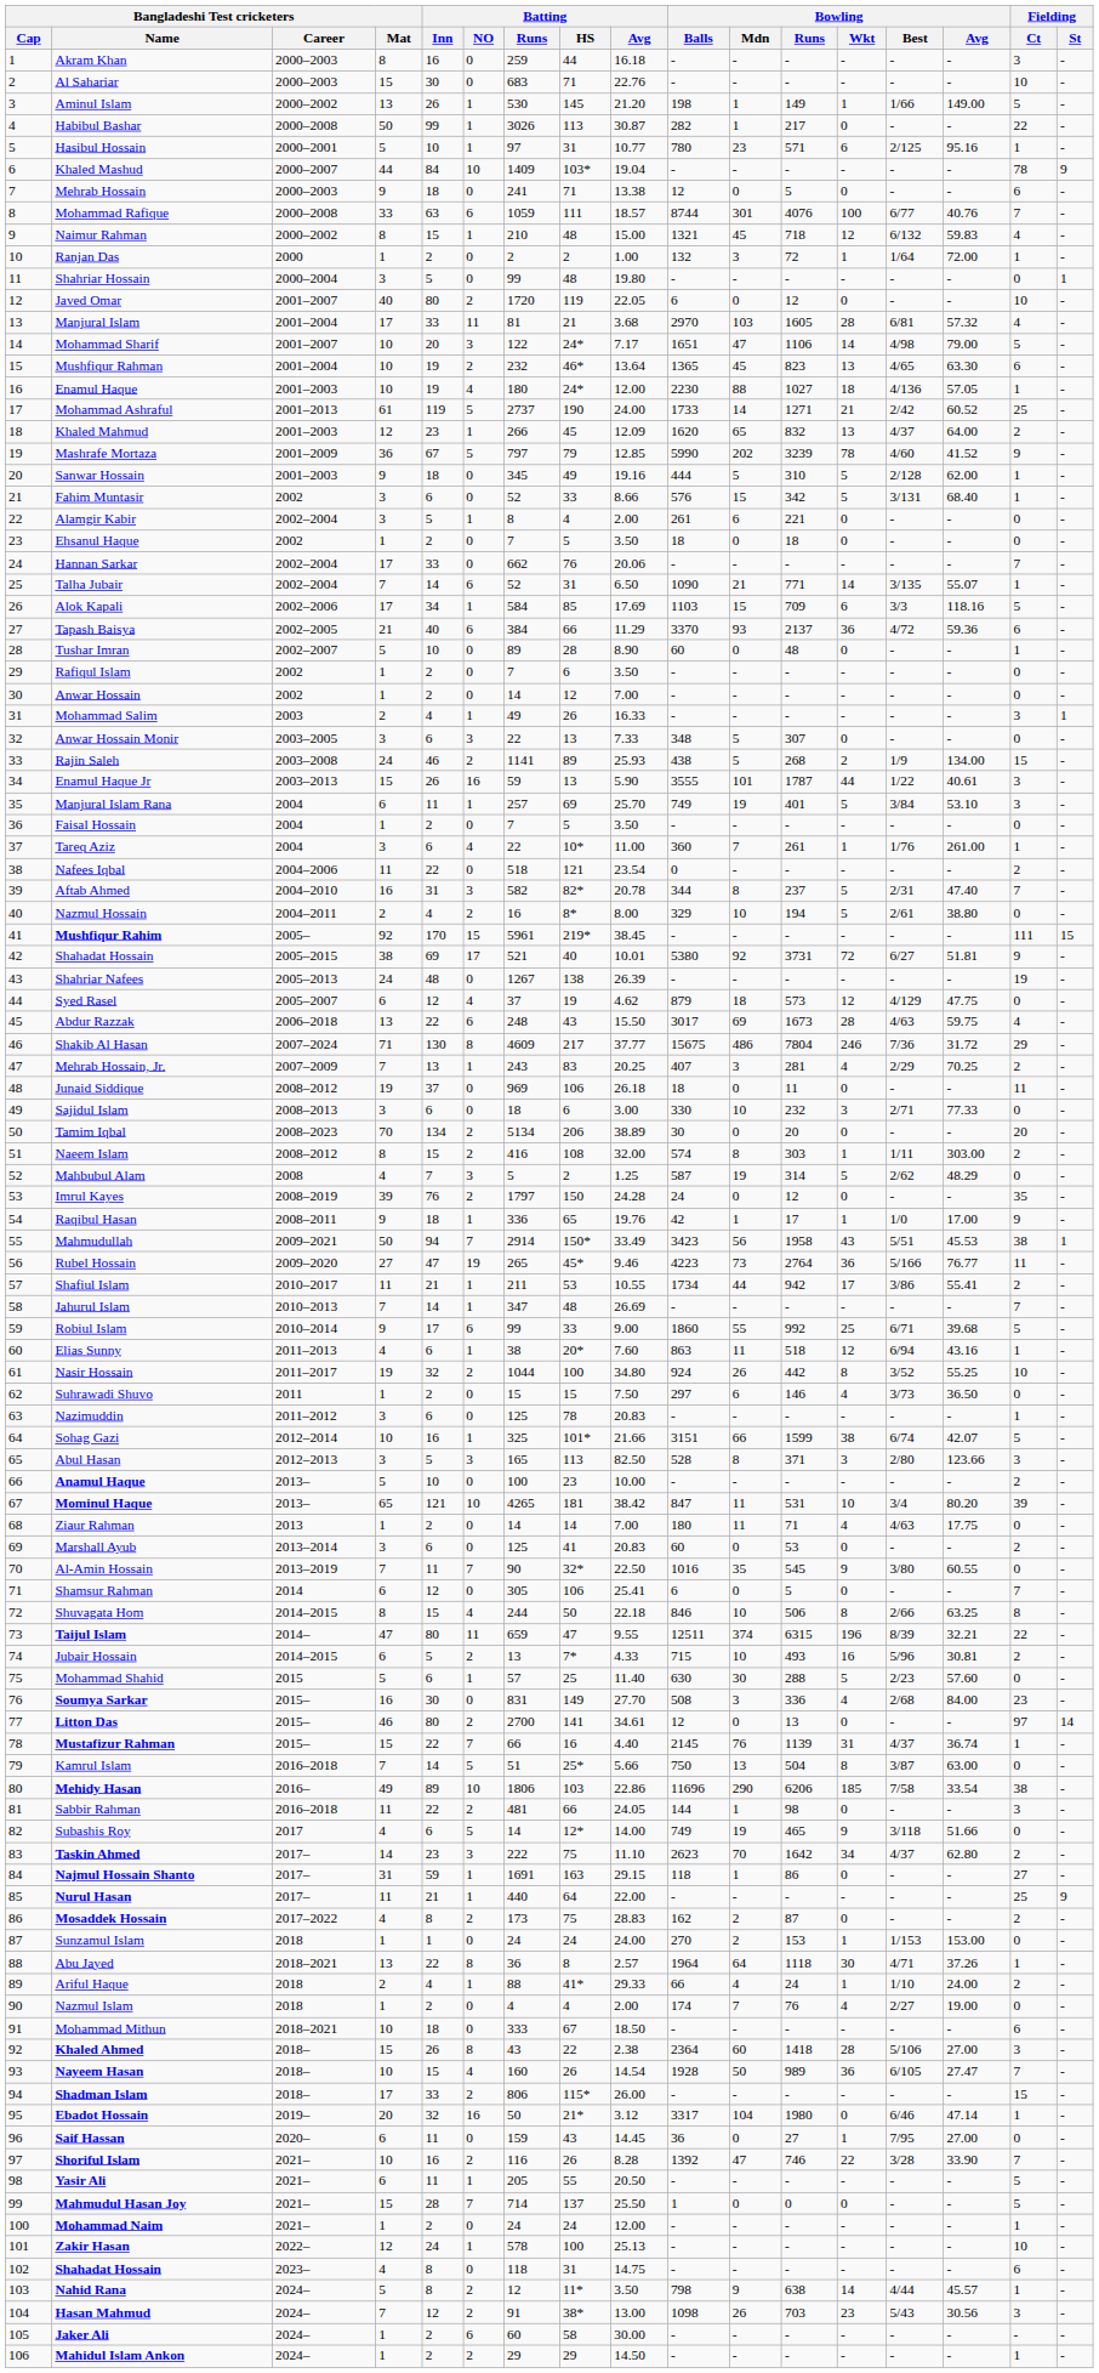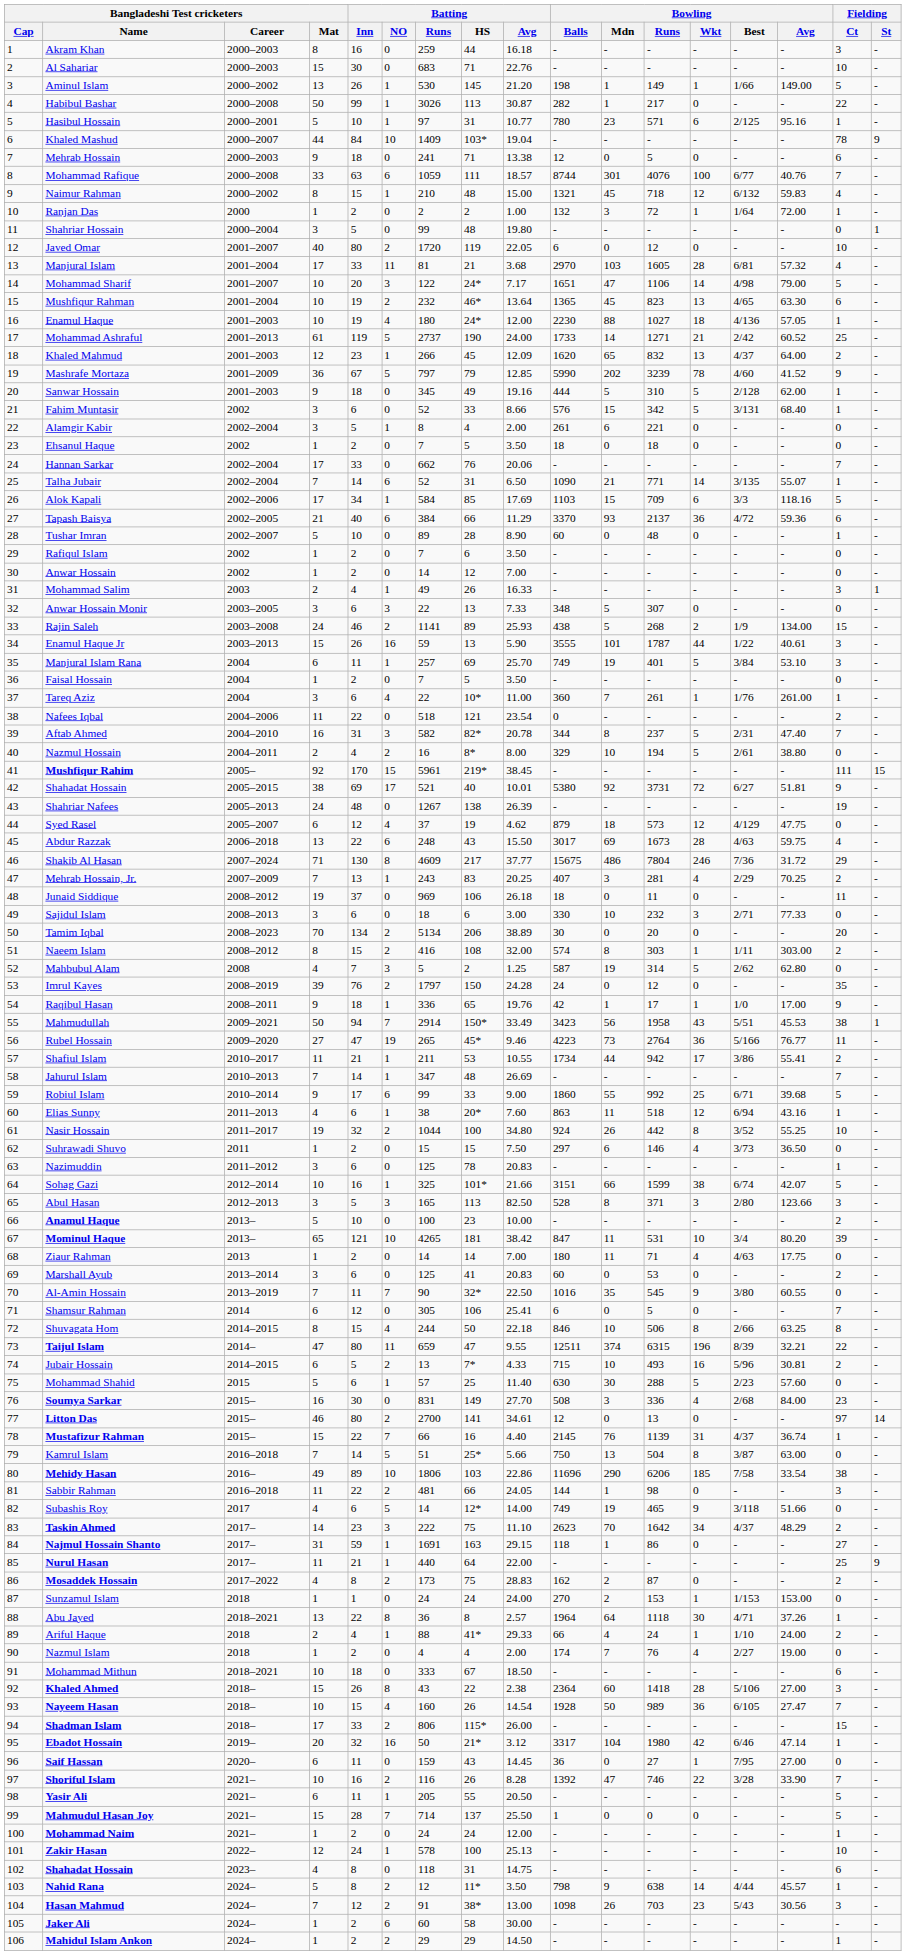Mahbubul Alam | Bowling / Avg: 48.29 -> 62.80
Taskin Ahmed | Bowling / Avg: 62.80 -> 48.29
Ebadot Hossain | Bowling / Wkt: 0 -> 42
